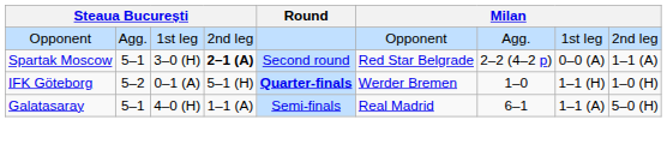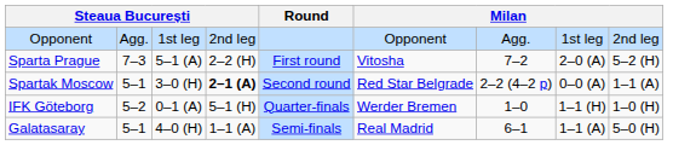+ row: Sparta Prague | 7–3 | 5–1 (A) | 2–2 (H) | First round | Vitosha | 7–2 | 2–0 (A) | 5–2 (H)
IFK Göteborg | Round: bold -> normal
